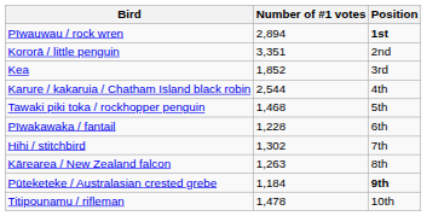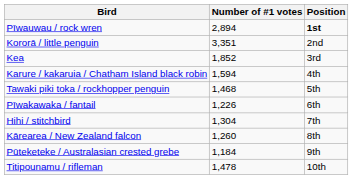Karure / kakaruia / Chatham Island black robin | Number of #1 votes: 2,544 -> 1,594
Pīwakawaka / fantail | Number of #1 votes: 1,228 -> 1,226
Hihi / stitchbird | Number of #1 votes: 1,302 -> 1,304
Kārearea / New Zealand falcon | Number of #1 votes: 1,263 -> 1,260
Pūteketeke / Australasian crested grebe | Position: bold -> normal
